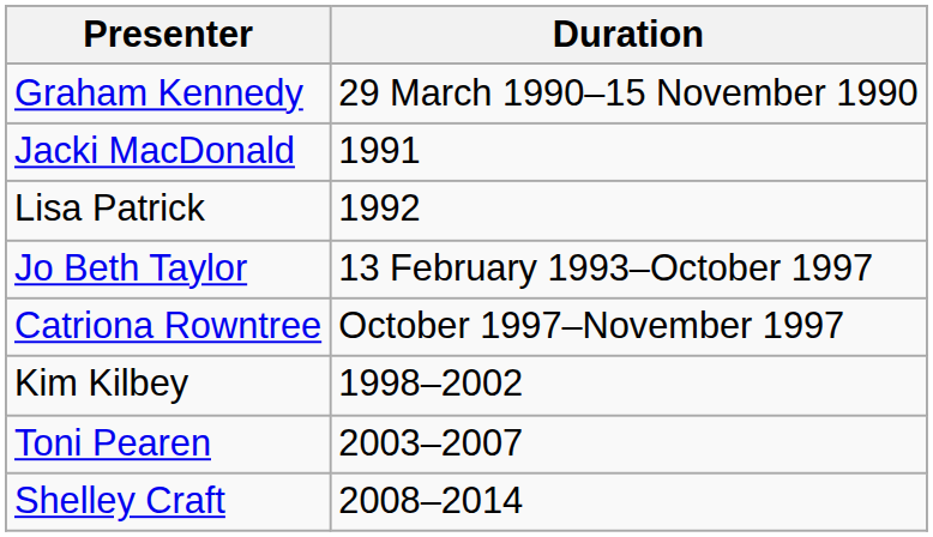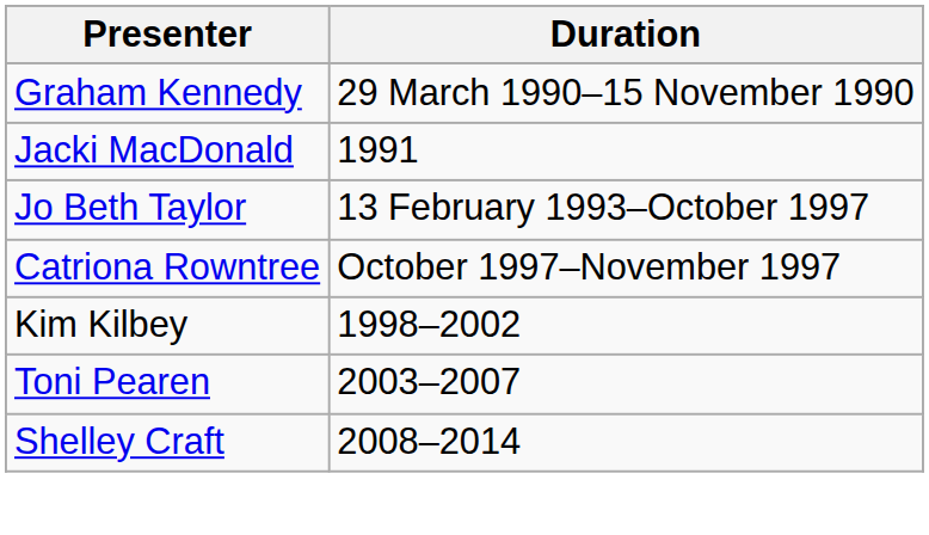- row: Lisa Patrick | 1992
